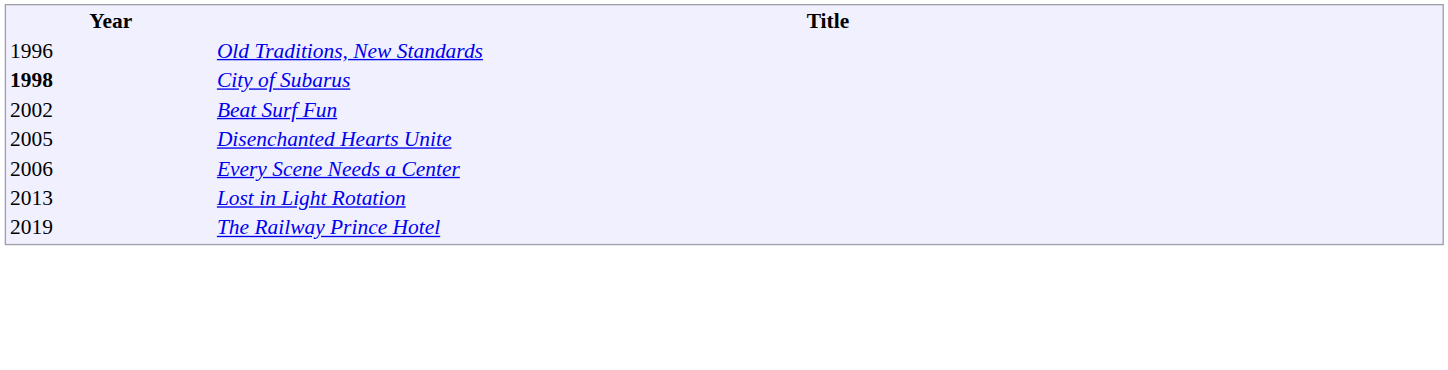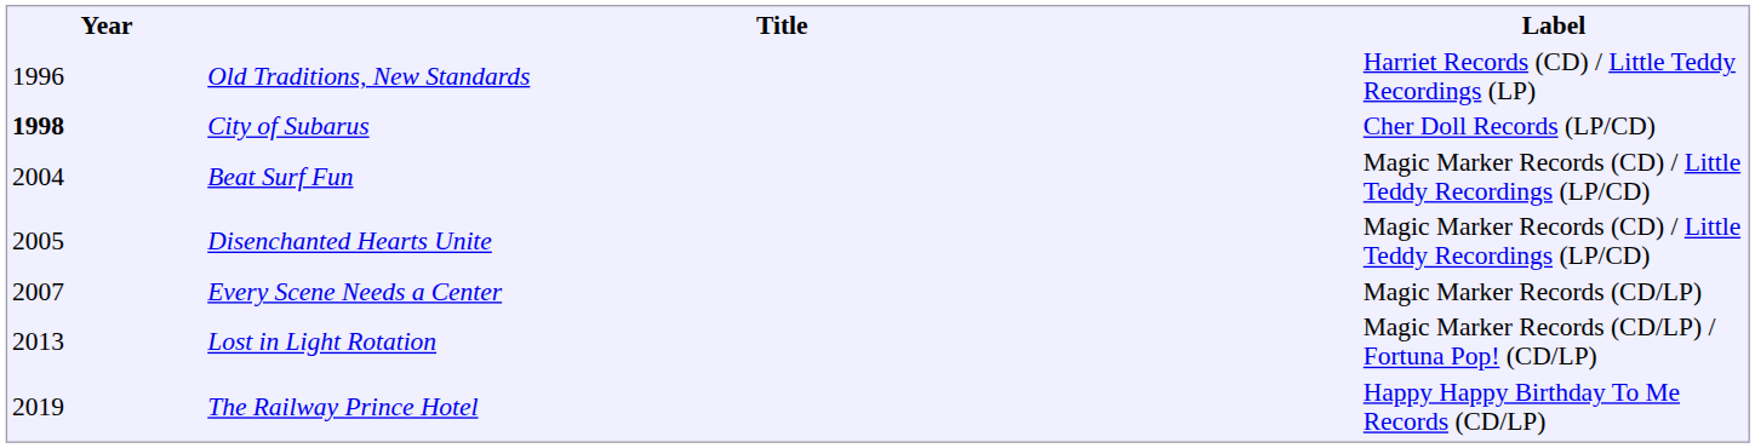+ column: Label | Harriet Records (CD) / Little Teddy Recordings (LP) | Cher Doll Records (LP/CD) | Magic Marker Records (CD) / Little Teddy Recordings (LP/CD) | Magic Marker Records (CD) / Little Teddy Recordings (LP/CD) | Magic Marker Records (CD/LP) | Magic Marker Records (CD/LP) / Fortuna Pop! (CD/LP) | Happy Happy Birthday To Me Records (CD/LP)
Beat Surf Fun | Year: 2002 -> 2004
Every Scene Needs a Center | Year: 2006 -> 2007
